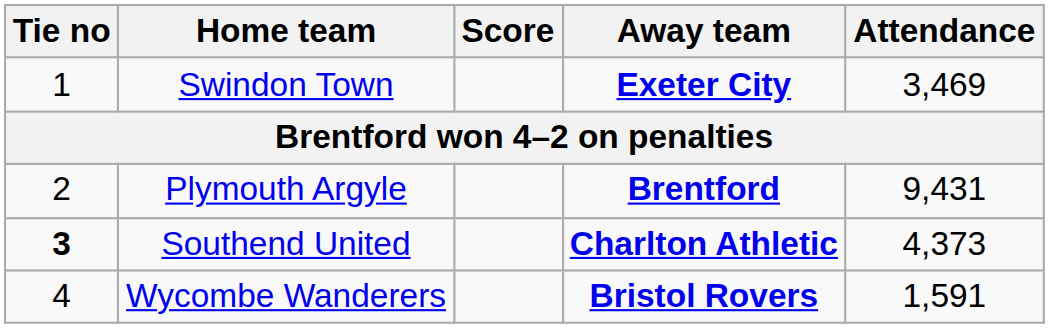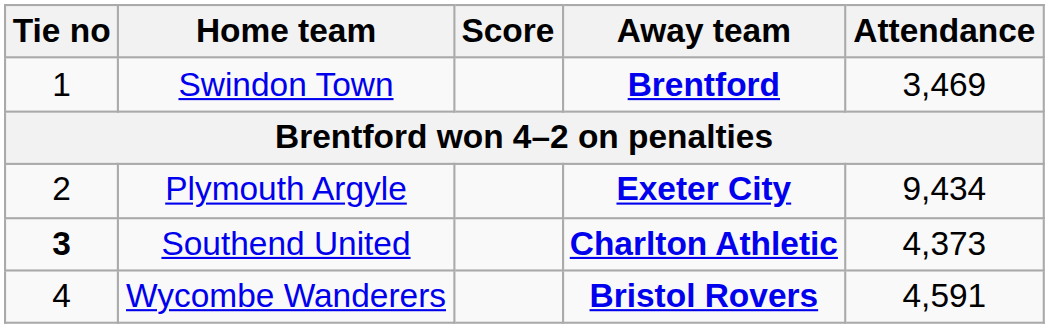Swindon Town | Away team: Exeter City -> Brentford
Plymouth Argyle | Away team: Brentford -> Exeter City
Plymouth Argyle | Attendance: 9,431 -> 9,434
Wycombe Wanderers | Attendance: 1,591 -> 4,591
